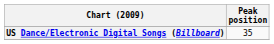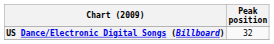US Dance/Electronic Digital Songs (Billboard) | Peak position: 35 -> 32
